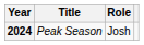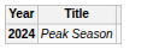- column: Role | Josh
